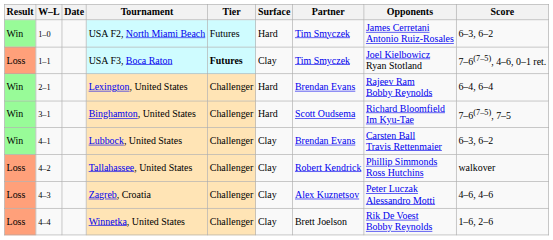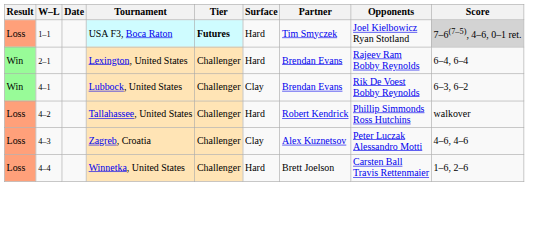- row: Win | 1–0 | USA F2, North Miami Beach | Futures | Hard | Tim Smyczek | James Cerretani Antonio Ruiz-Rosales | 6–3, 6–2
USA F3, Boca Raton | Surface: Clay -> Hard
USA F3, Boca Raton | Score: no background -> lightgrey background
- row: Win | 3–1 | Binghamton, United States | Challenger | Hard | Scott Oudsema | Richard Bloomfield Im Kyu-Tae | 7–6(7–5), 7–5
Lubbock, United States | Opponents: Carsten Ball Travis Rettenmaier -> Rik De Voest Bobby Reynolds
Tallahassee, United States | Surface: Clay -> Hard
Winnetka, United States | Surface: Clay -> Hard
Winnetka, United States | Opponents: Rik De Voest Bobby Reynolds -> Carsten Ball Travis Rettenmaier
